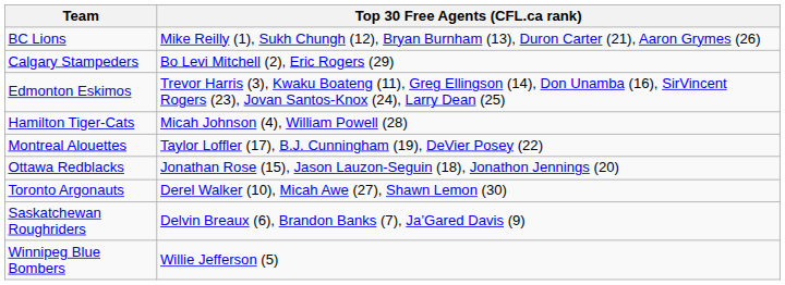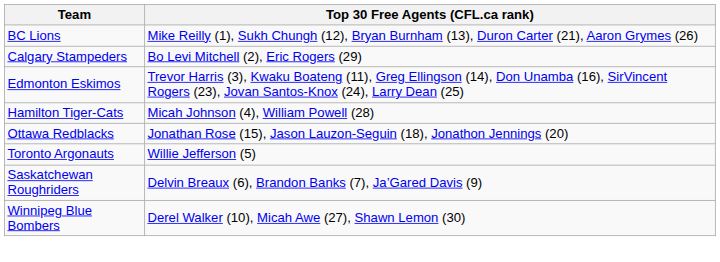- row: Montreal Alouettes | Taylor Loffler (17), B.J. Cunningham (19), DeVier Posey (22)
Toronto Argonauts | Top 30 Free Agents (CFL.ca rank): Derel Walker (10), Micah Awe (27), Shawn Lemon (30) -> Willie Jefferson (5)
Winnipeg Blue Bombers | Top 30 Free Agents (CFL.ca rank): Willie Jefferson (5) -> Derel Walker (10), Micah Awe (27), Shawn Lemon (30)
